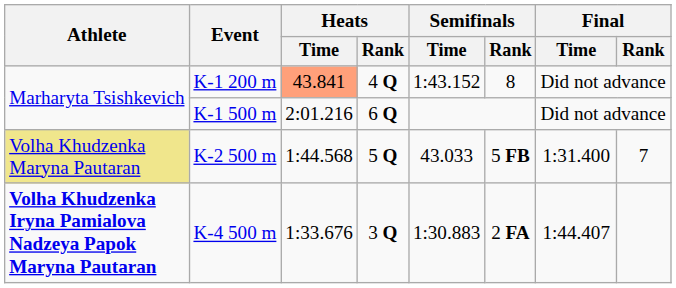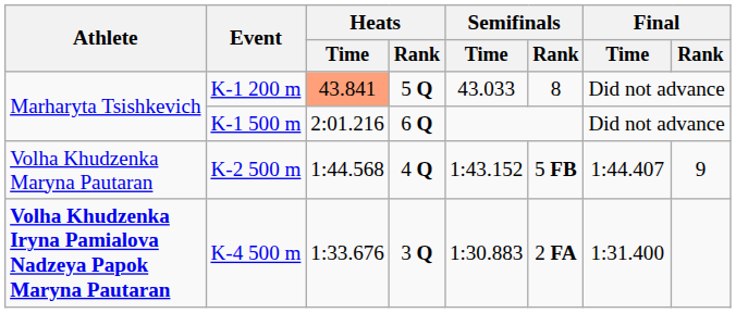K-1 200 m | Heats / Rank: 4 Q -> 5 Q
K-1 200 m | Semifinals / Time: 1:43.152 -> 43.033
K-2 500 m | Athlete: khaki background -> no background
K-2 500 m | Heats / Rank: 5 Q -> 4 Q
K-2 500 m | Semifinals / Time: 43.033 -> 1:43.152
K-2 500 m | Final / Time: 1:31.400 -> 1:44.407
K-2 500 m | Final / Rank: 7 -> 9
K-4 500 m | Final / Time: 1:44.407 -> 1:31.400
